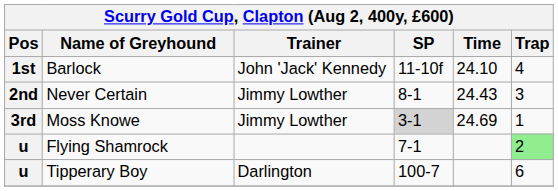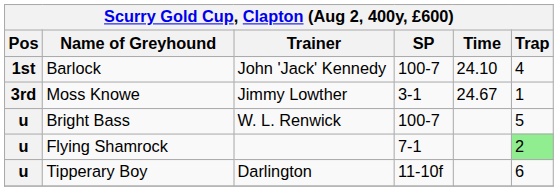Barlock | SP: 11-10f -> 100-7
- row: 2nd | Never Certain | Jimmy Lowther | 8-1 | 24.43 | 3
Moss Knowe | SP: lightgrey background -> no background
Moss Knowe | Time: 24.69 -> 24.67
+ row: u | Bright Bass | W. L. Renwick | 100-7 | 5
Tipperary Boy | SP: 100-7 -> 11-10f
